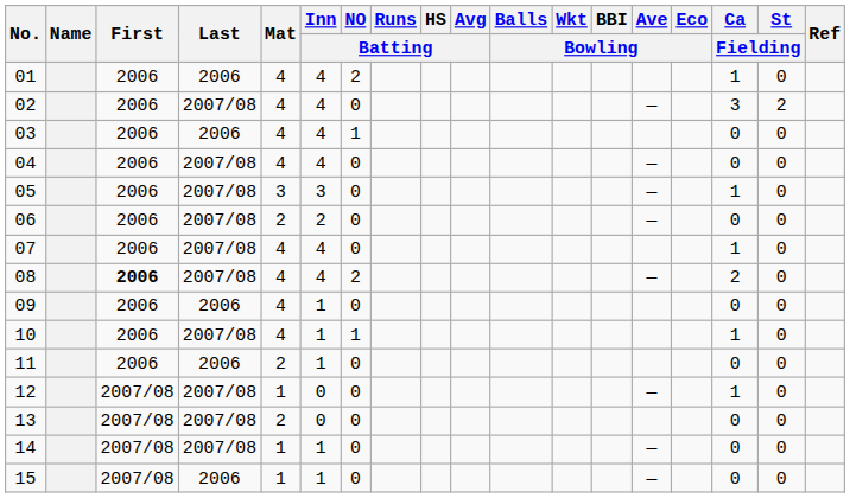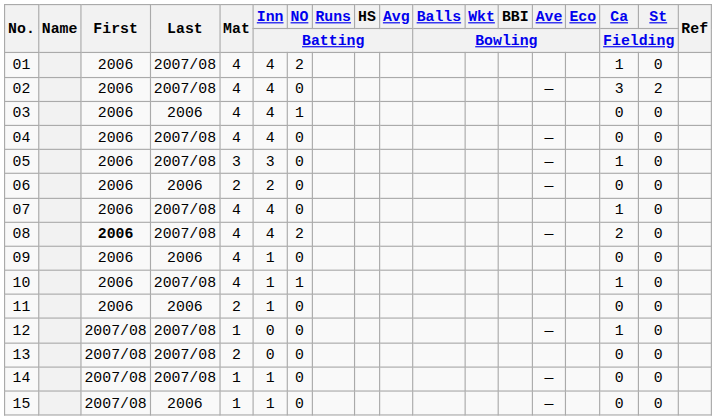01 | Last: 2006 -> 2007/08
06 | Last: 2007/08 -> 2006
